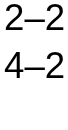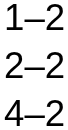+ row: 1–2
